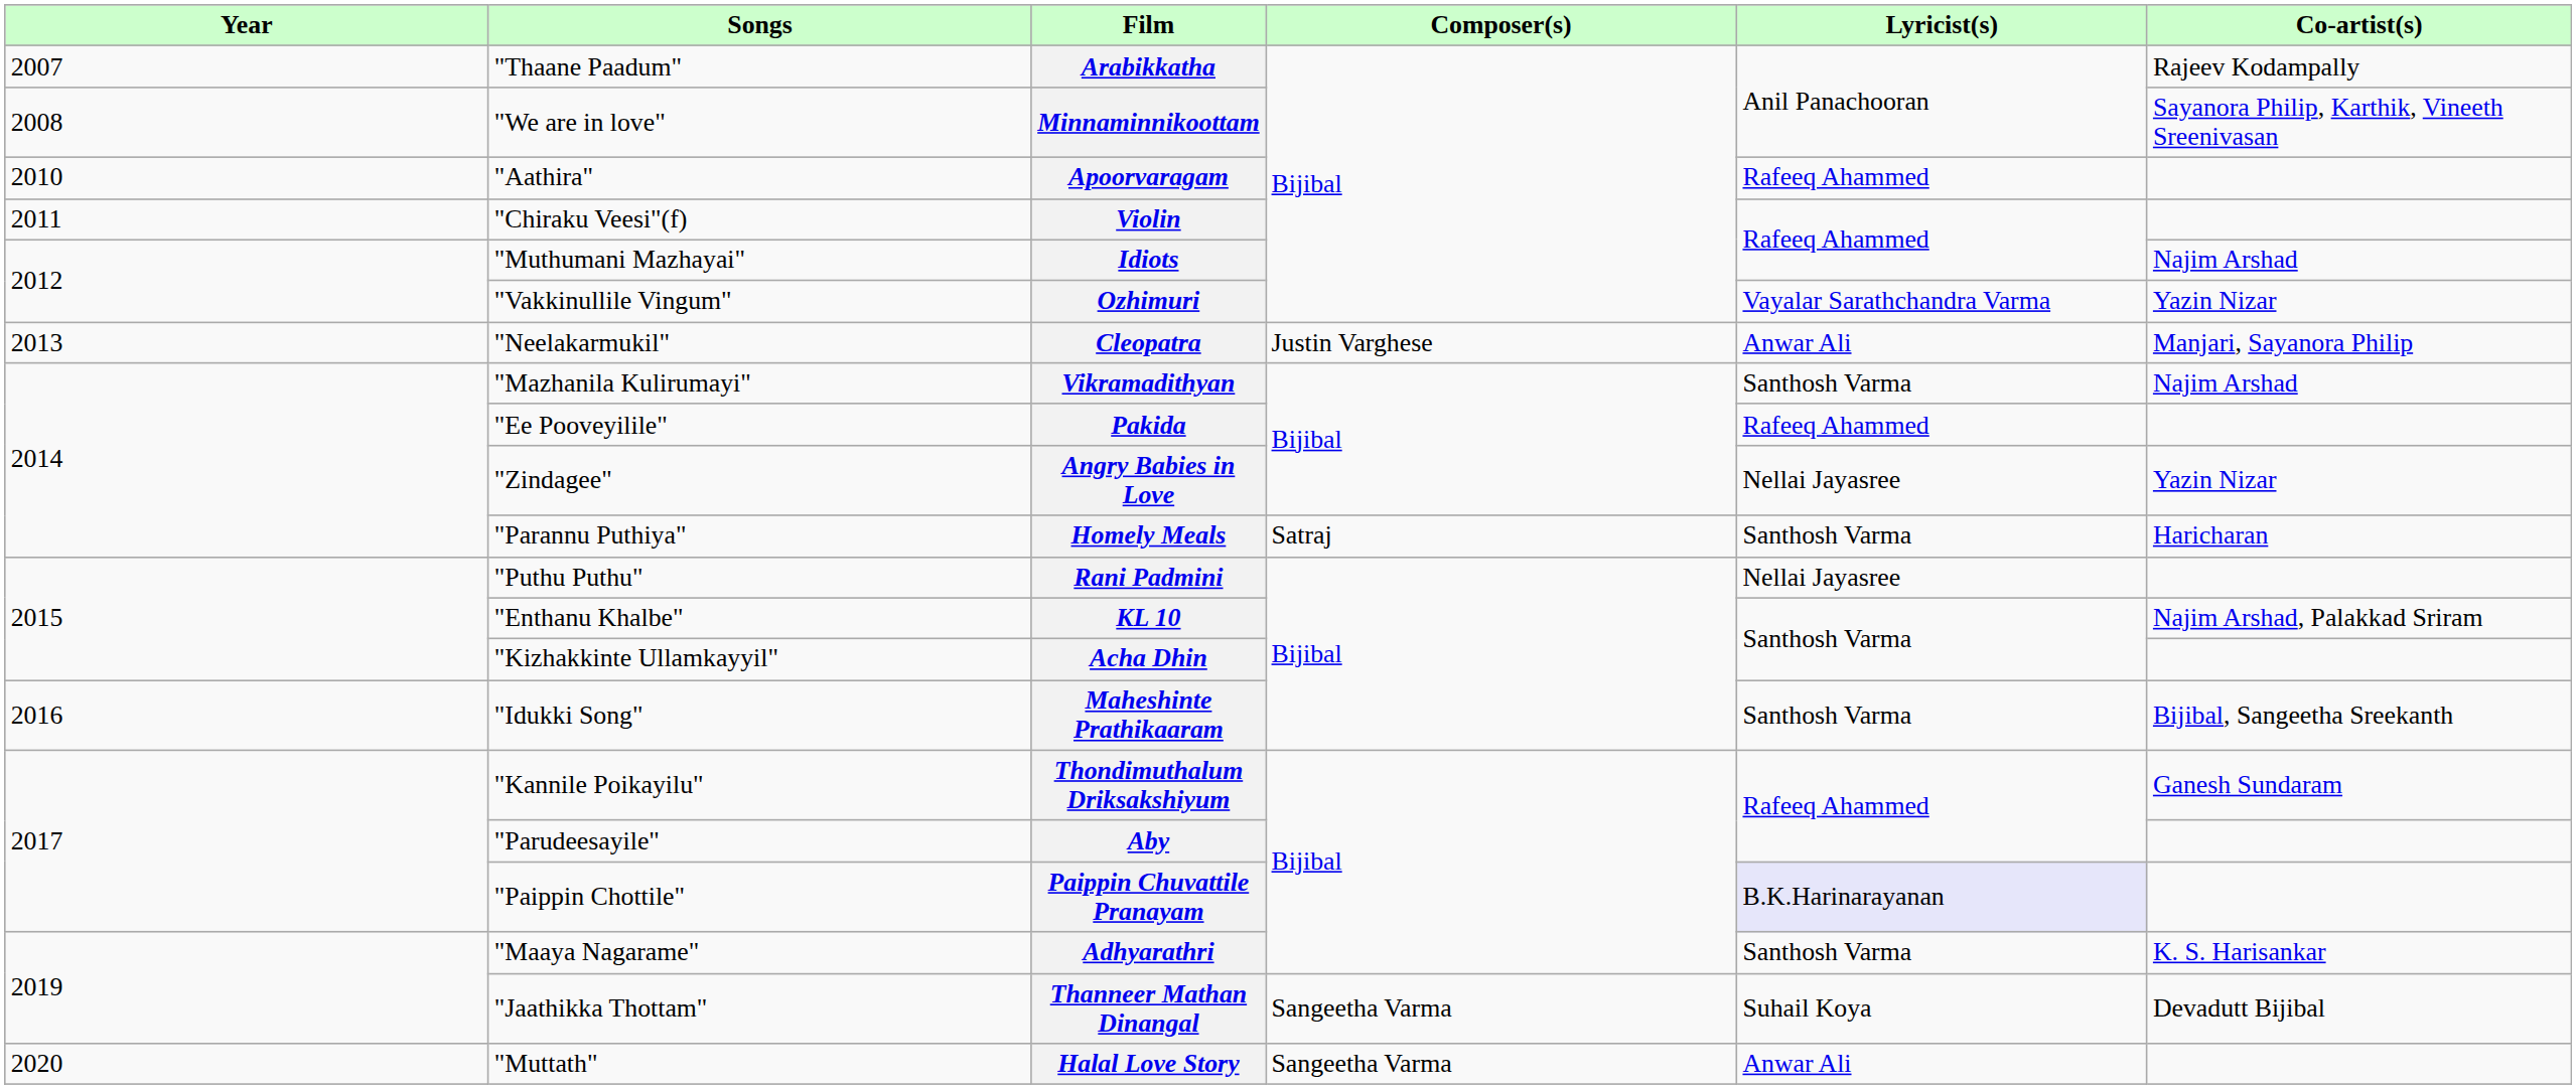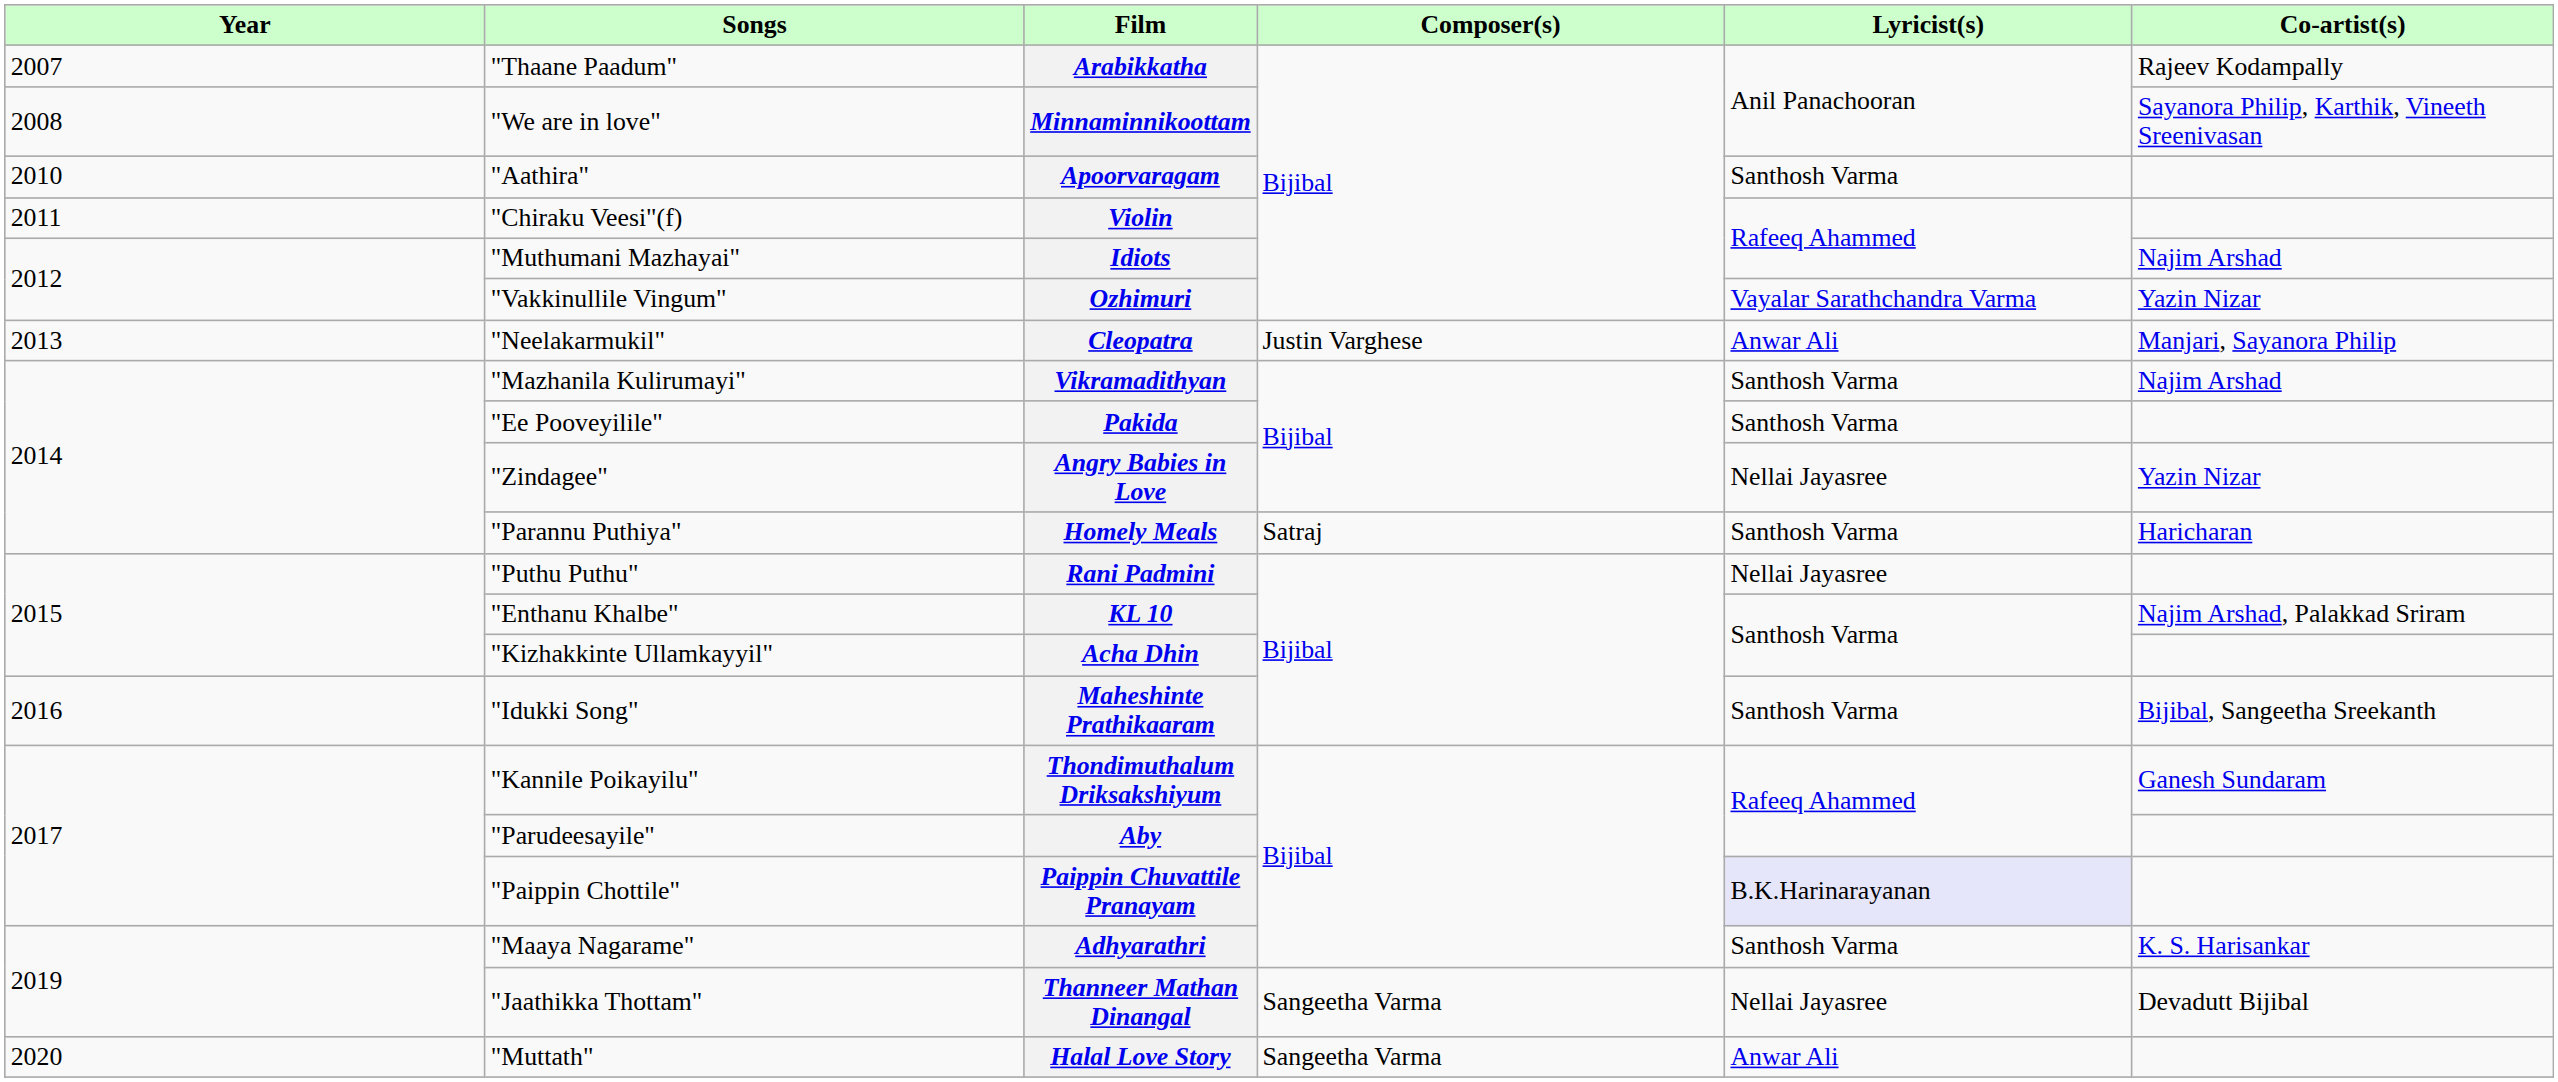Apoorvaragam | Lyricist(s): Rafeeq Ahammed -> Santhosh Varma
Pakida | Lyricist(s): Rafeeq Ahammed -> Santhosh Varma
Thanneer Mathan Dinangal | Lyricist(s): Suhail Koya -> Nellai Jayasree
